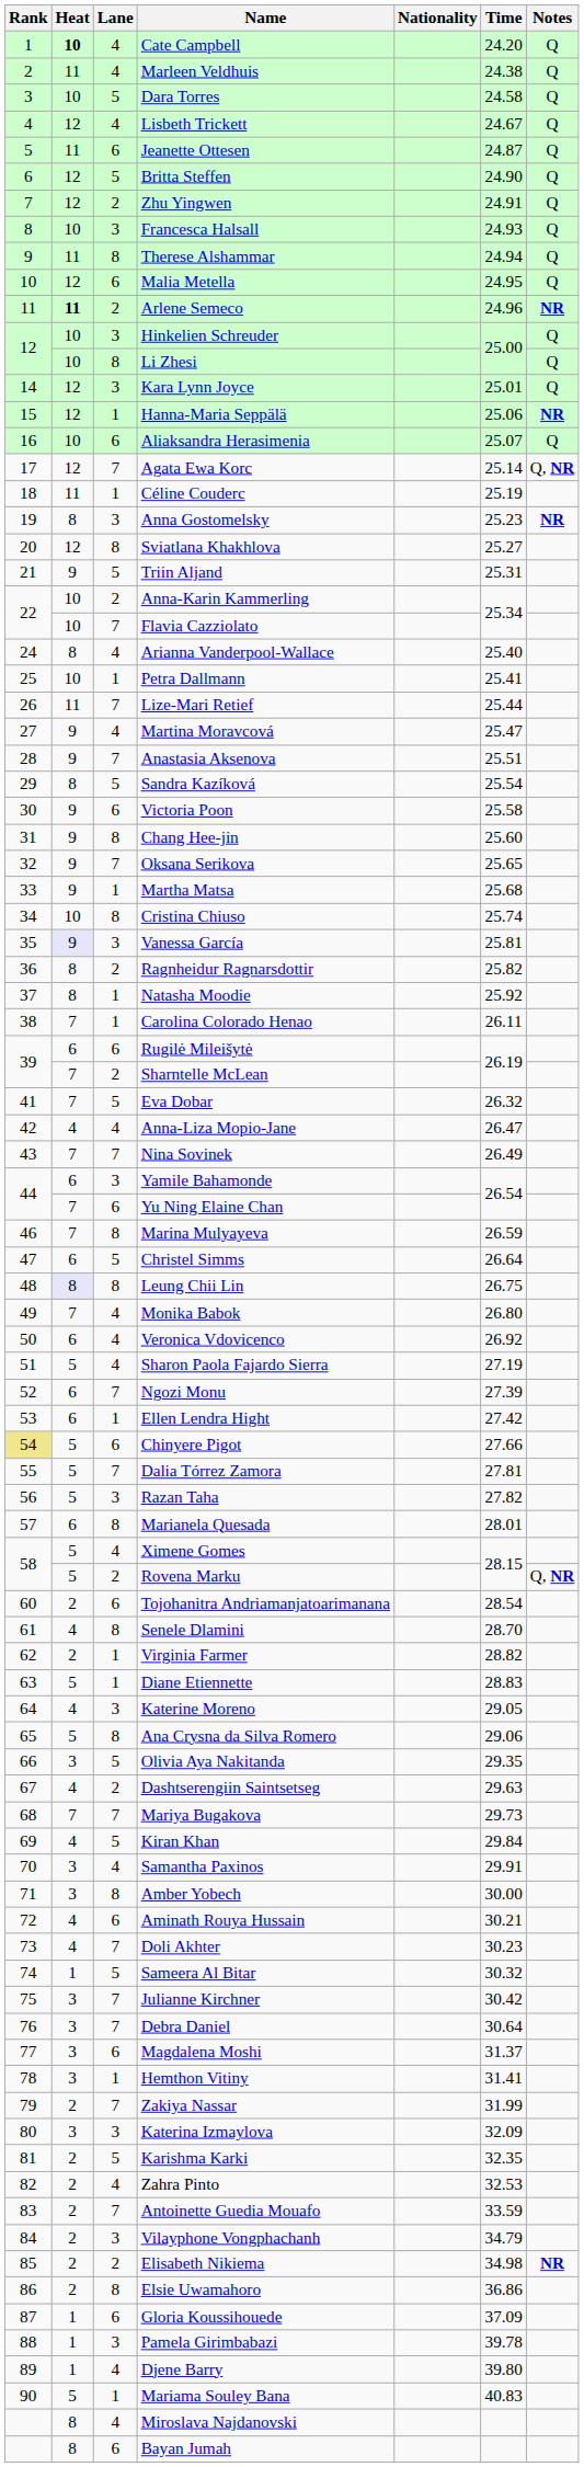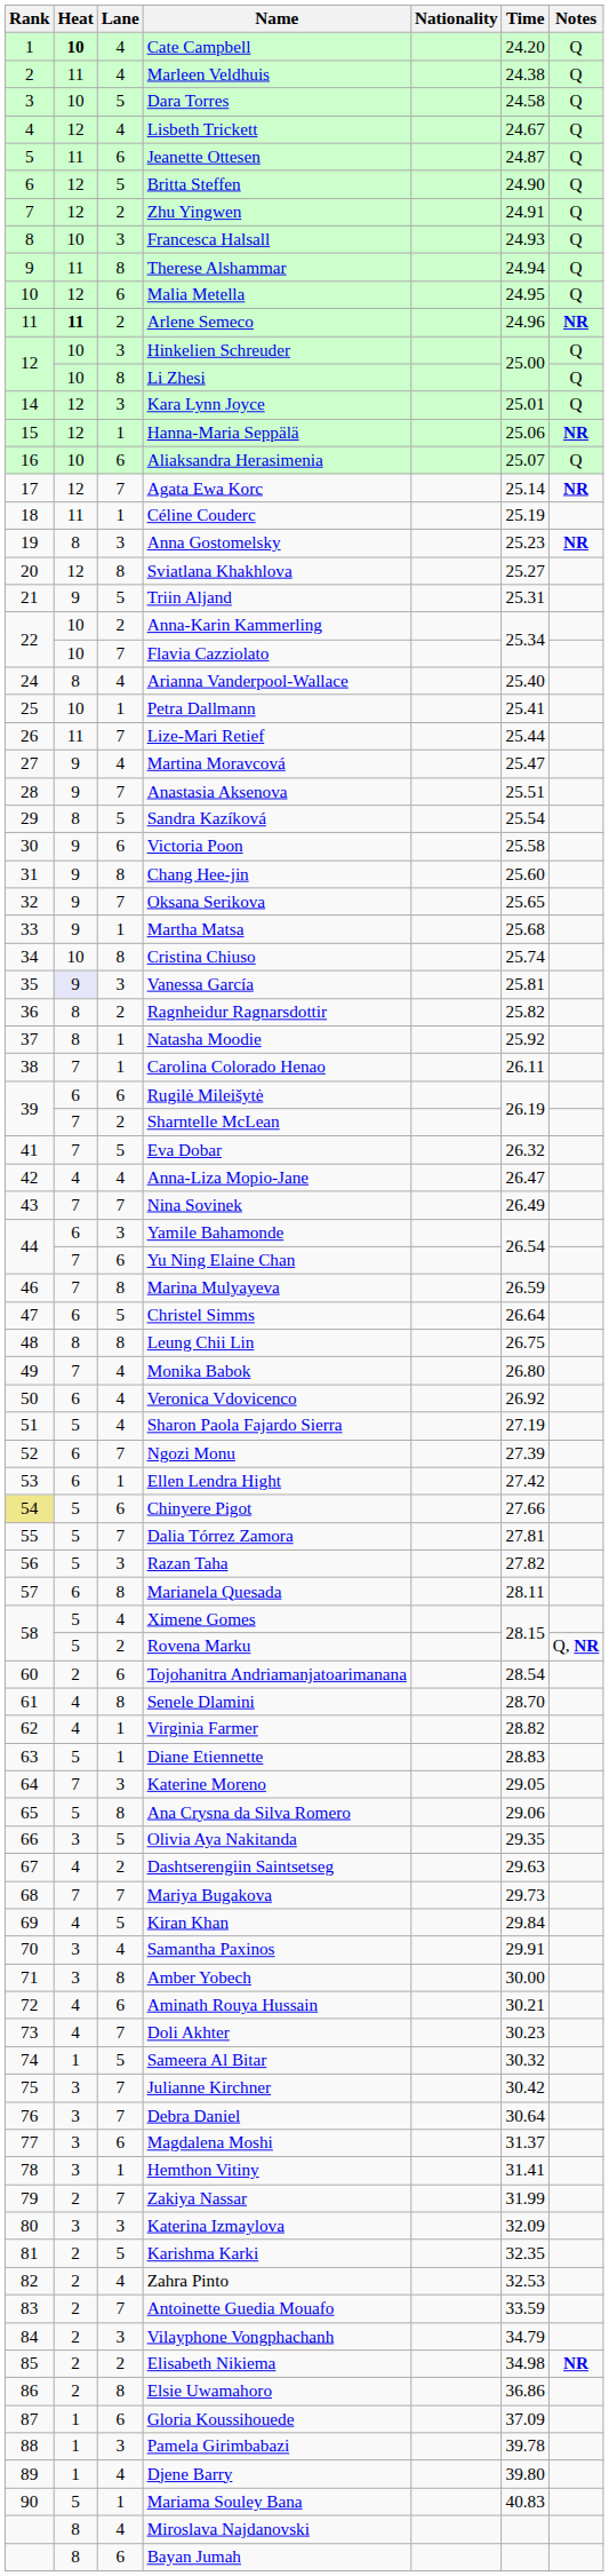Agata Ewa Korc | Notes: Q, NR -> NR
Leung Chii Lin | Heat: lavender background -> no background
Marianela Quesada | Time: 28.01 -> 28.11
Virginia Farmer | Heat: 2 -> 4
Katerine Moreno | Heat: 4 -> 7
